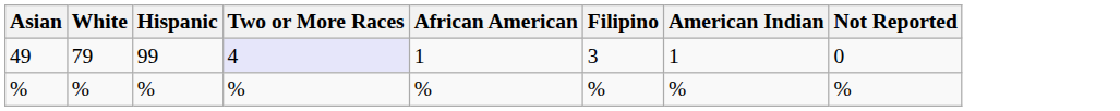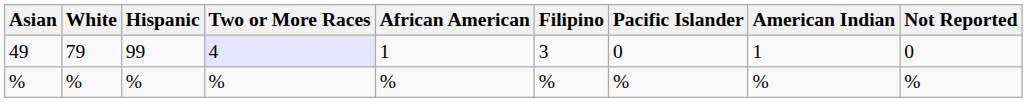+ column: Pacific Islander | 0 | %
